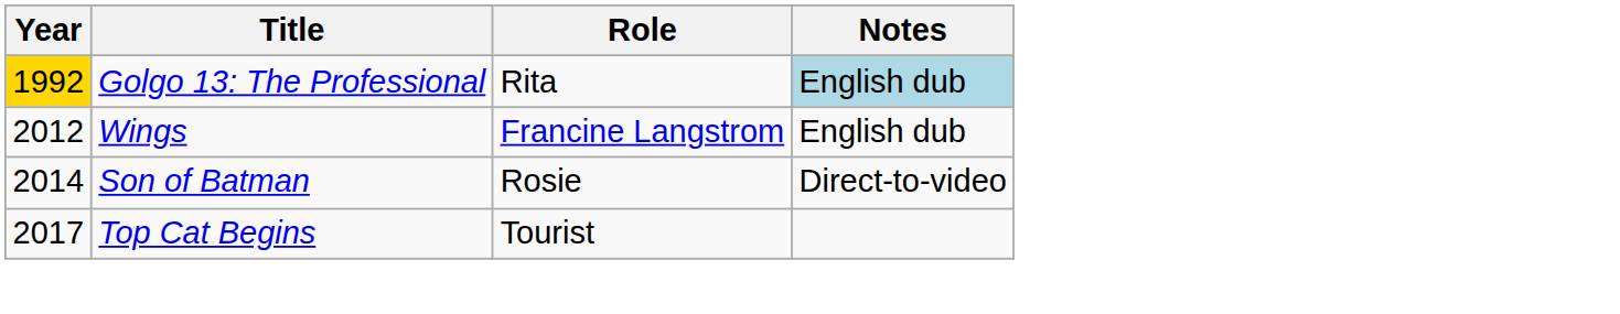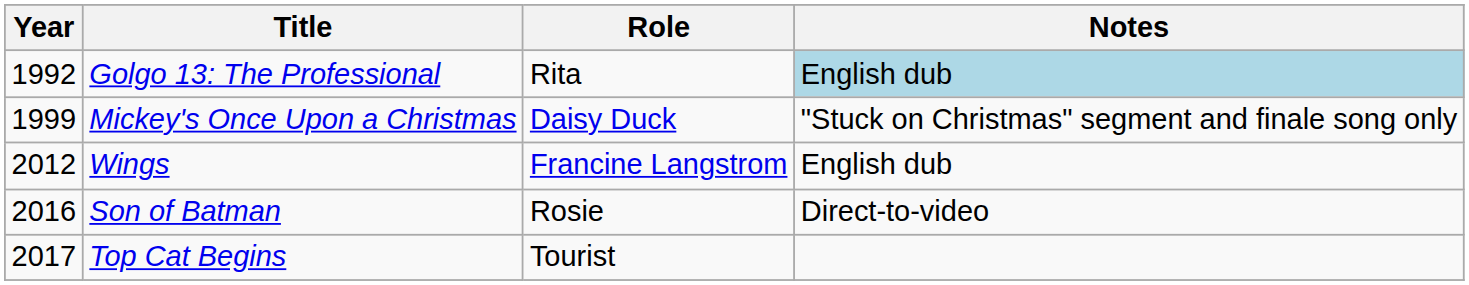Golgo 13: The Professional | Year: gold background -> no background
+ row: 1999 | Mickey's Once Upon a Christmas | Daisy Duck | "Stuck on Christmas" segment and finale song only
Son of Batman | Year: 2014 -> 2016
